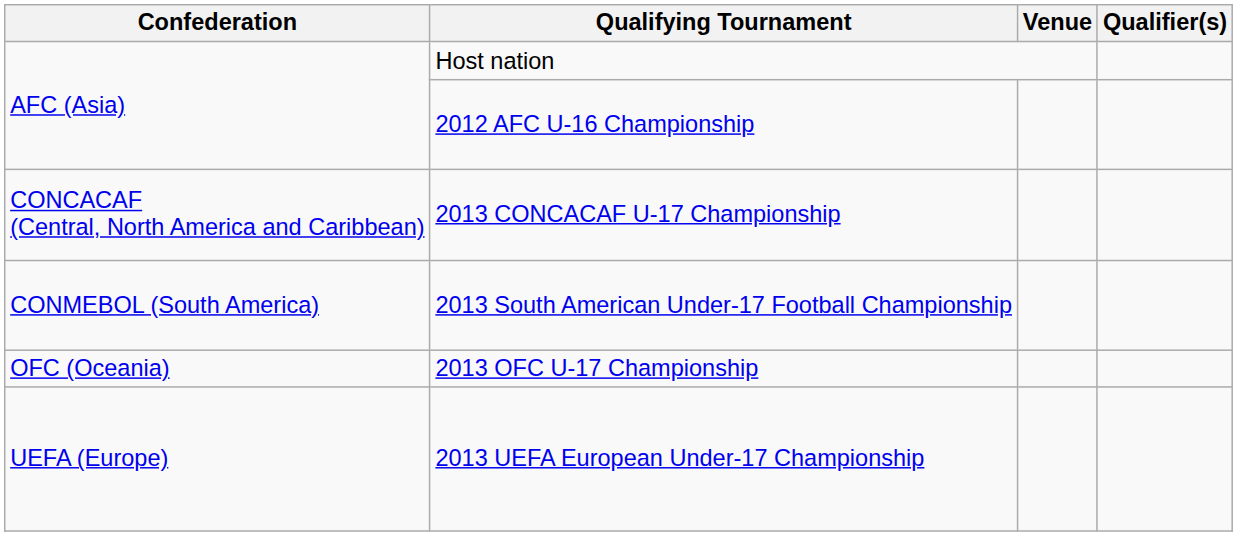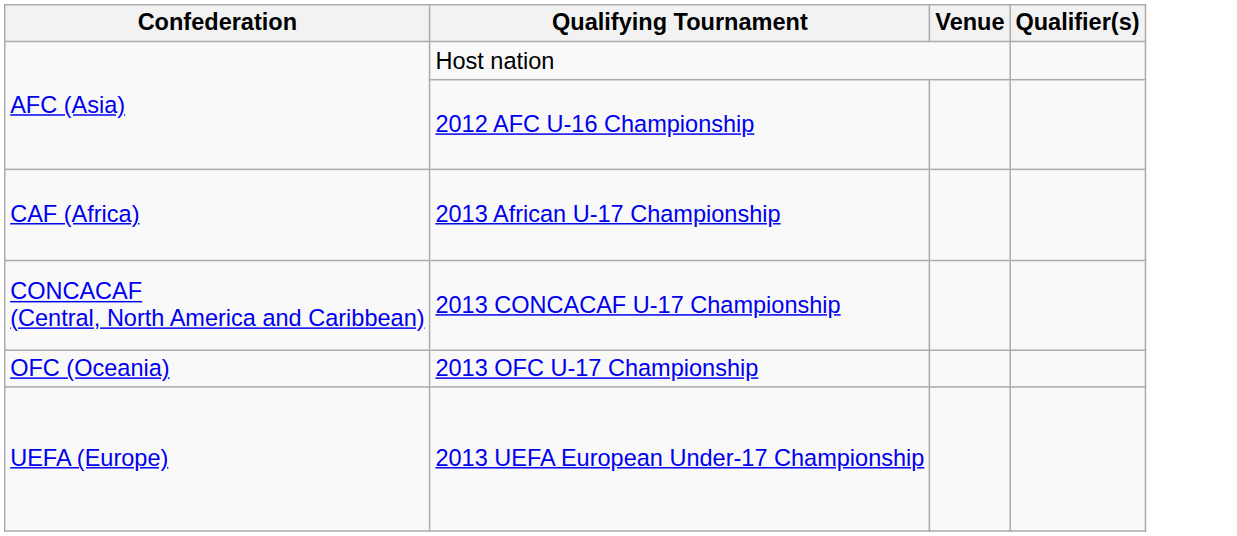+ row: CAF (Africa) | 2013 African U-17 Championship
- row: CONMEBOL (South America) | 2013 South American Under-17 Football Championship
